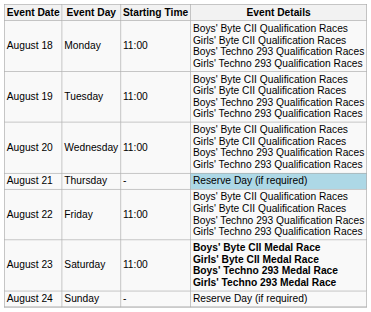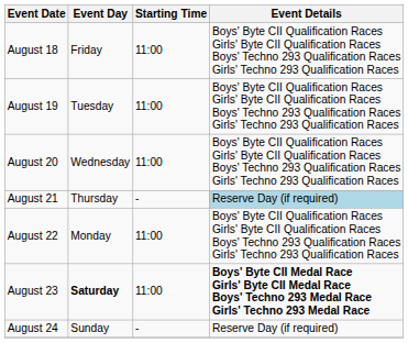August 18 | Event Day: Monday -> Friday
August 22 | Event Day: Friday -> Monday
August 23 | Event Day: normal -> bold
